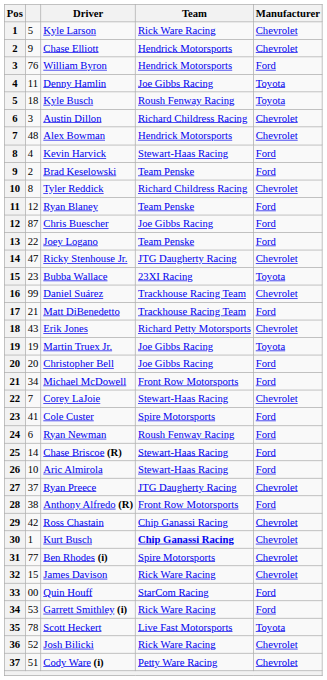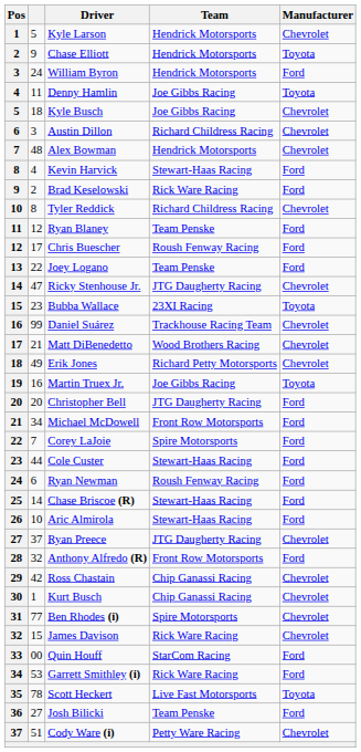Kyle Larson | Team: Rick Ware Racing -> Hendrick Motorsports
Chase Elliott | Manufacturer: Chevrolet -> Toyota
William Byron | column 2: 76 -> 24
Kyle Busch | Team: Roush Fenway Racing -> Joe Gibbs Racing
Kyle Busch | Manufacturer: Toyota -> Chevrolet
Brad Keselowski | Team: Team Penske -> Rick Ware Racing
Chris Buescher | column 2: 87 -> 17
Chris Buescher | Team: Joe Gibbs Racing -> Roush Fenway Racing
Matt DiBenedetto | Team: Trackhouse Racing Team -> Wood Brothers Racing
Matt DiBenedetto | Manufacturer: Ford -> Chevrolet
Erik Jones | column 2: 43 -> 49
Martin Truex Jr. | column 2: 19 -> 16
Christopher Bell | Team: Joe Gibbs Racing -> JTG Daugherty Racing
Corey LaJoie | Team: Stewart-Haas Racing -> Spire Motorsports
Corey LaJoie | Manufacturer: Chevrolet -> Ford
Cole Custer | column 2: 41 -> 44
Cole Custer | Team: Spire Motorsports -> Stewart-Haas Racing
Anthony Alfredo (R) | column 2: 38 -> 32
Kurt Busch | Team: bold -> normal
Josh Bilicki | column 2: 52 -> 27
Josh Bilicki | Team: Rick Ware Racing -> Team Penske
Josh Bilicki | Manufacturer: Chevrolet -> Ford
